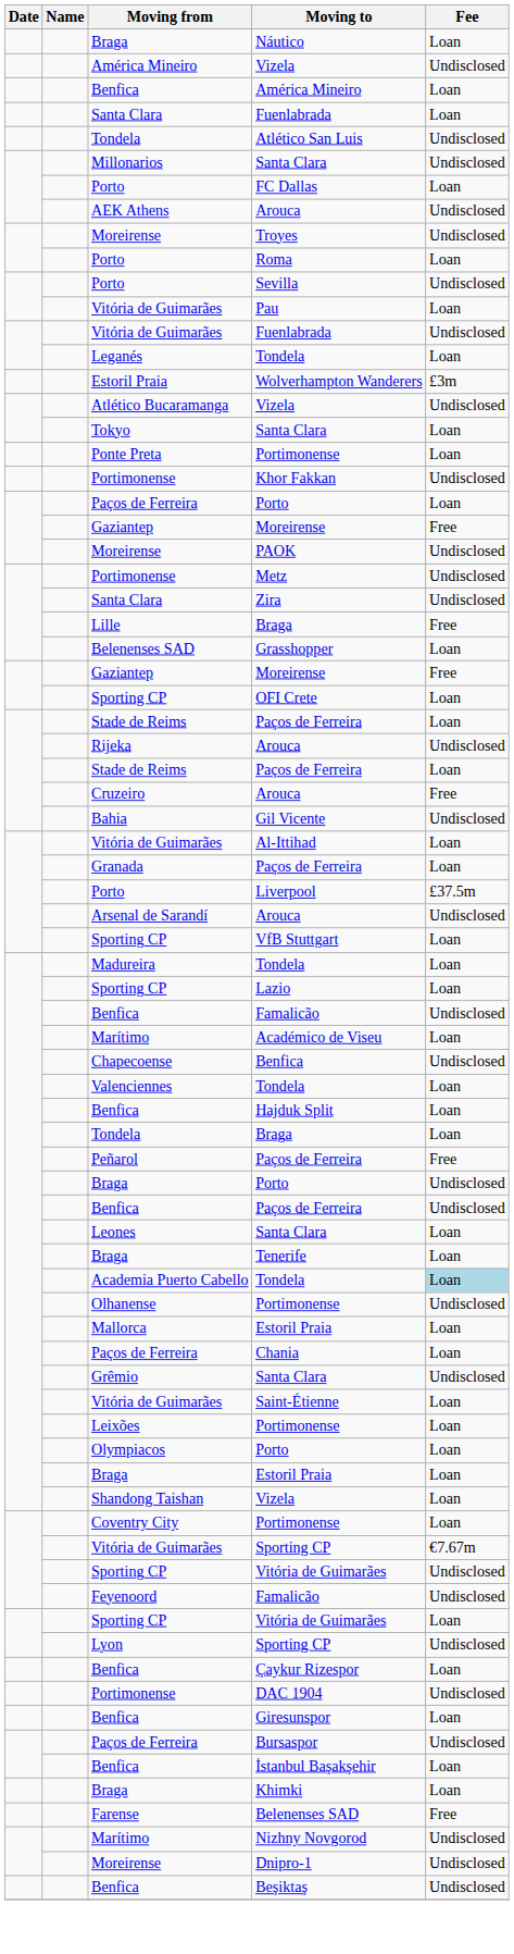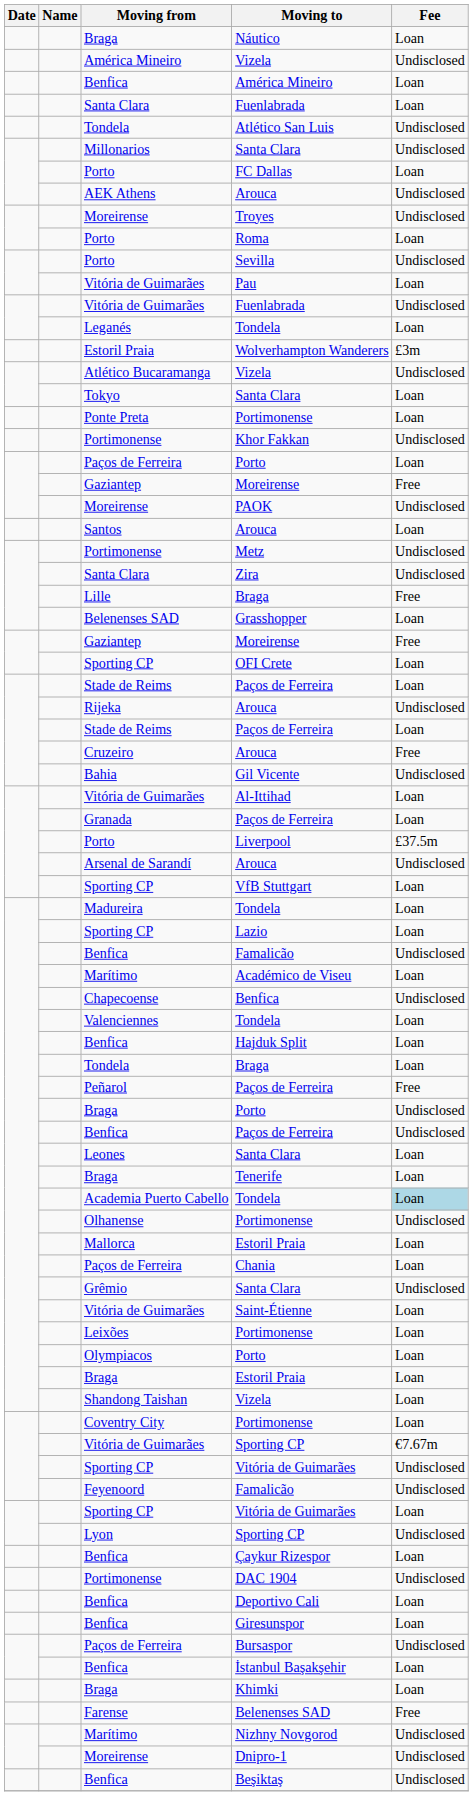+ row: Santos | Arouca | Loan
+ row: Benfica | Deportivo Cali | Loan
